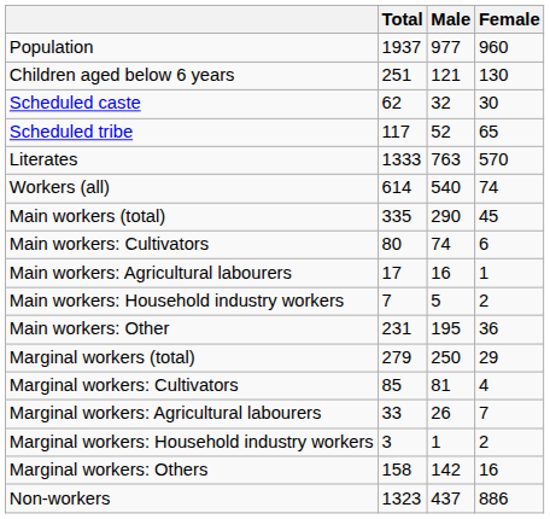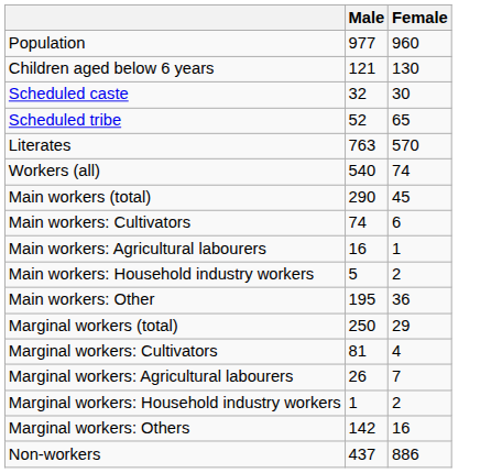- column: Total | 1937 | 251 | 62 | 117 | 1333 | 614 | 335 | 80 | 17 | 7 | 231 | 279 | 85 | 33 | 3 | 158 | 1323
